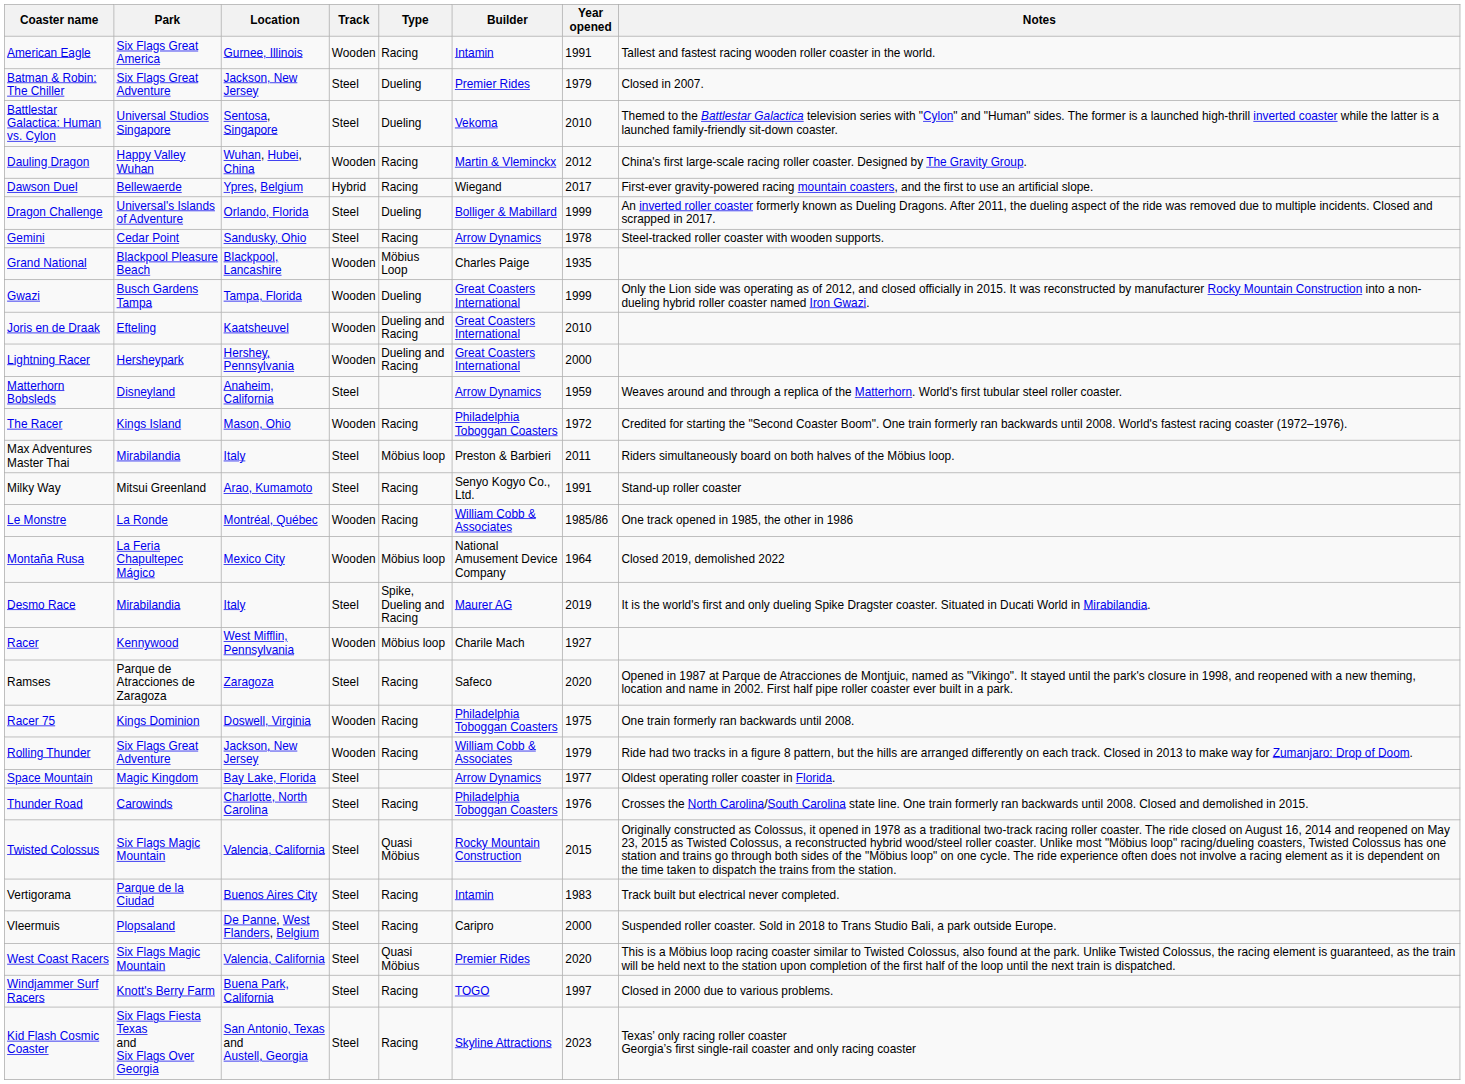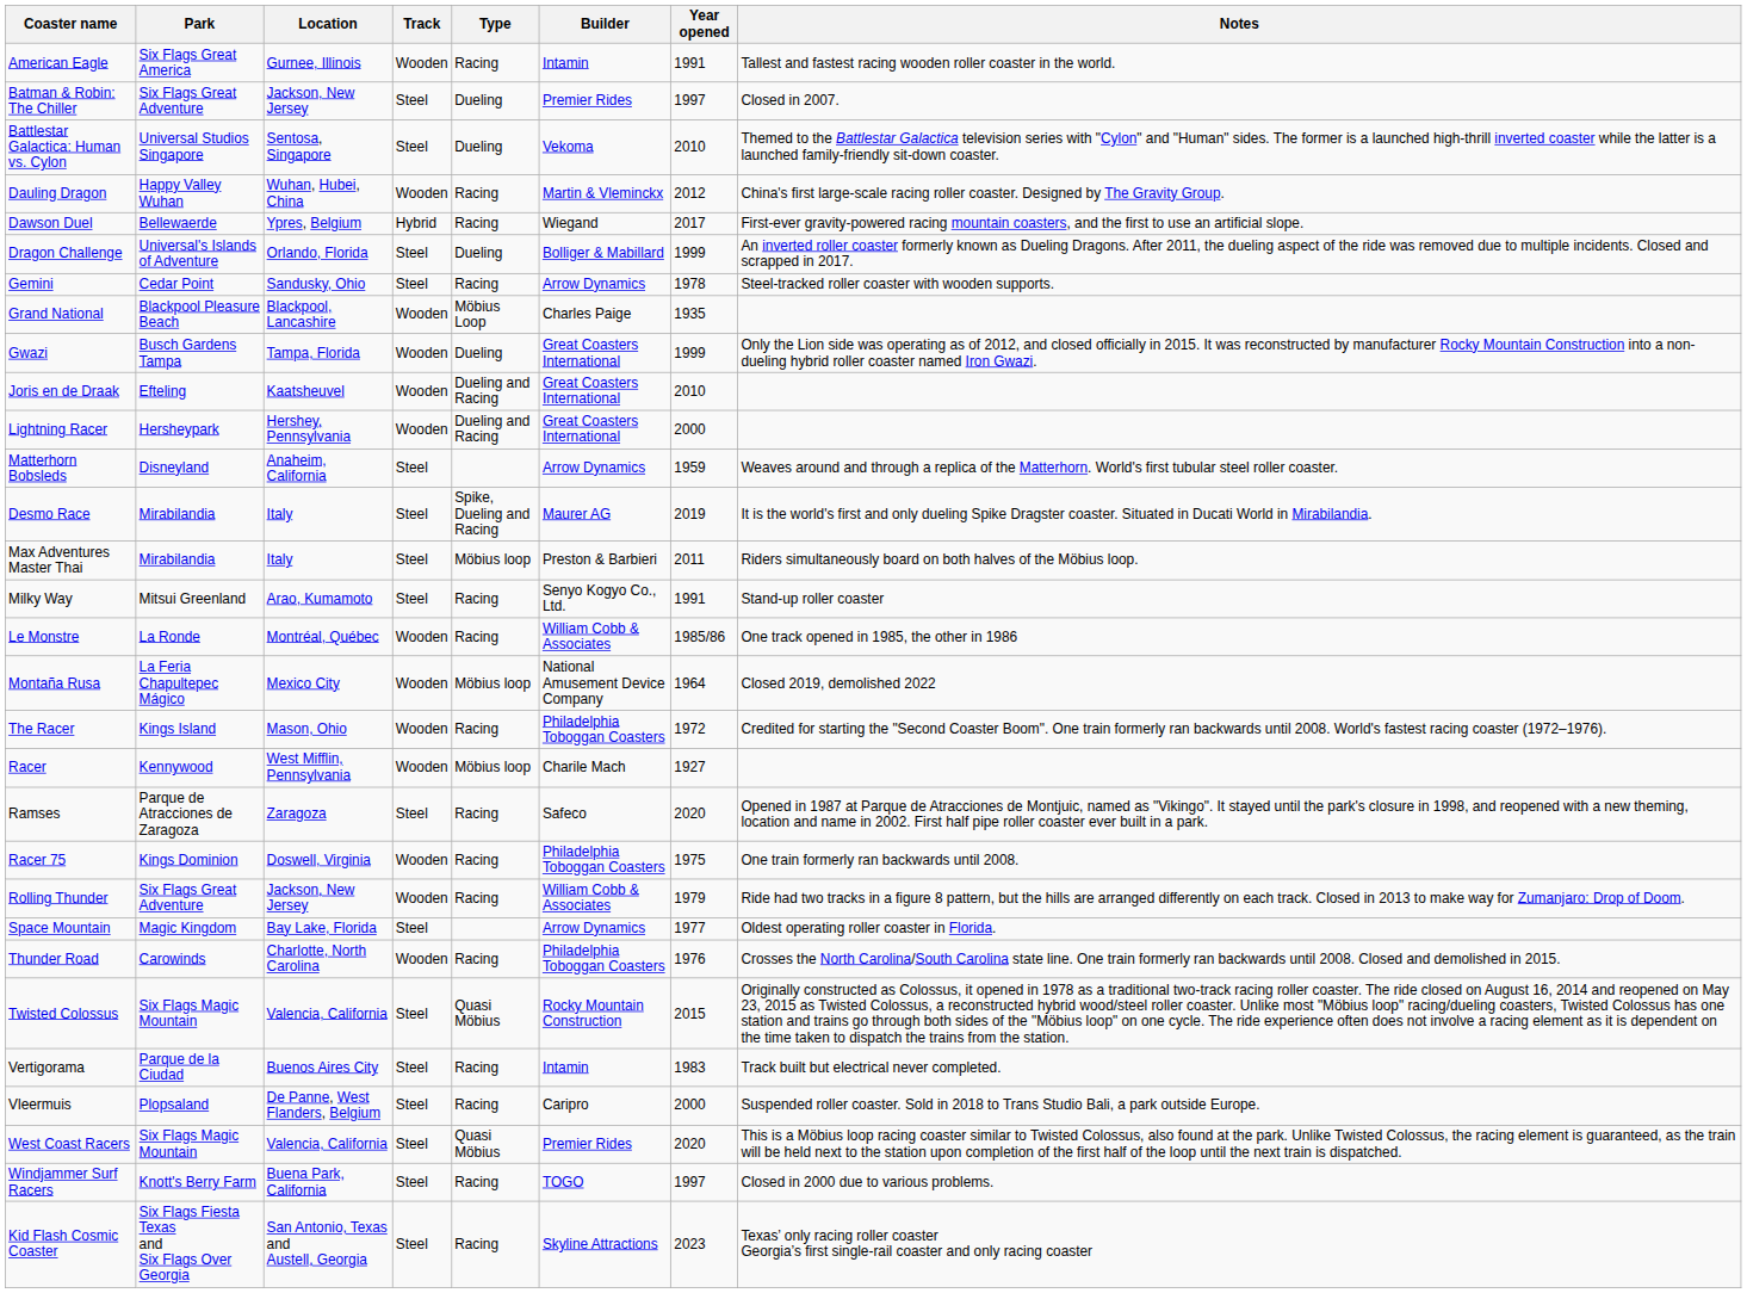Batman & Robin: The Chiller | Year opened: 1979 -> 1997
rows swapped: Desmo Race <-> The Racer
Thunder Road | Track: Steel -> Wooden
